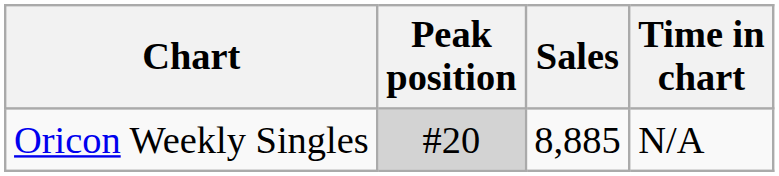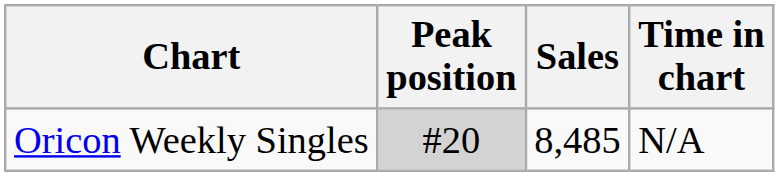Oricon Weekly Singles | Sales: 8,885 -> 8,485
